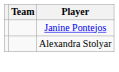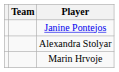+ row: Marin Hrvoje
